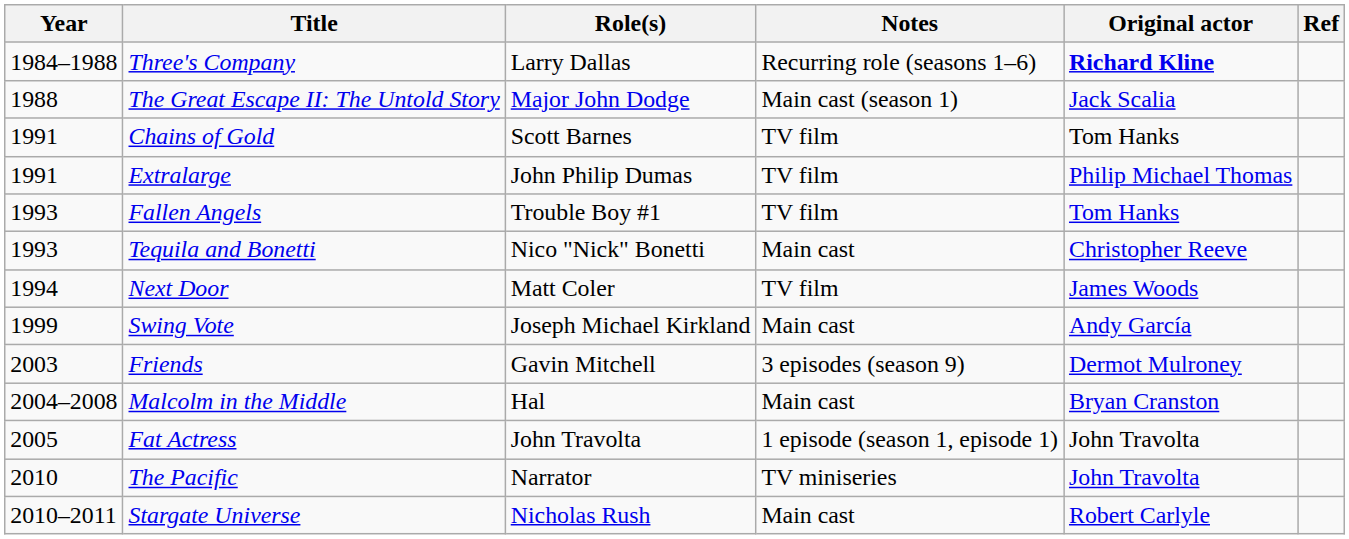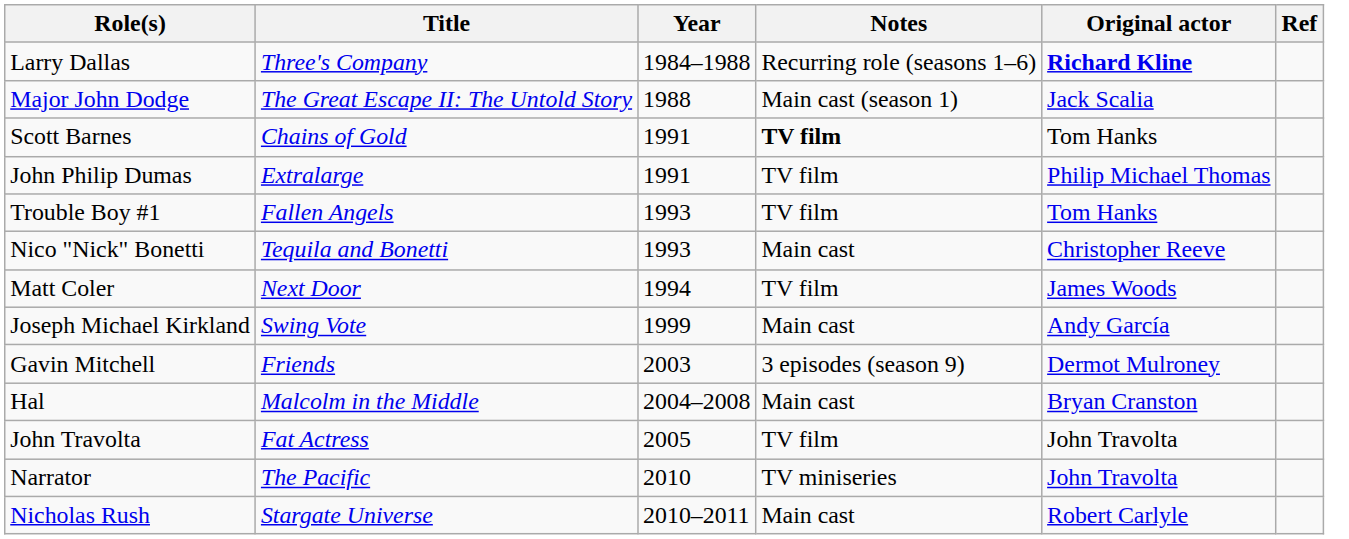columns swapped: Year <-> Role(s)
Chains of Gold | Notes: normal -> bold
Fat Actress | Notes: 1 episode (season 1, episode 1) -> TV film
